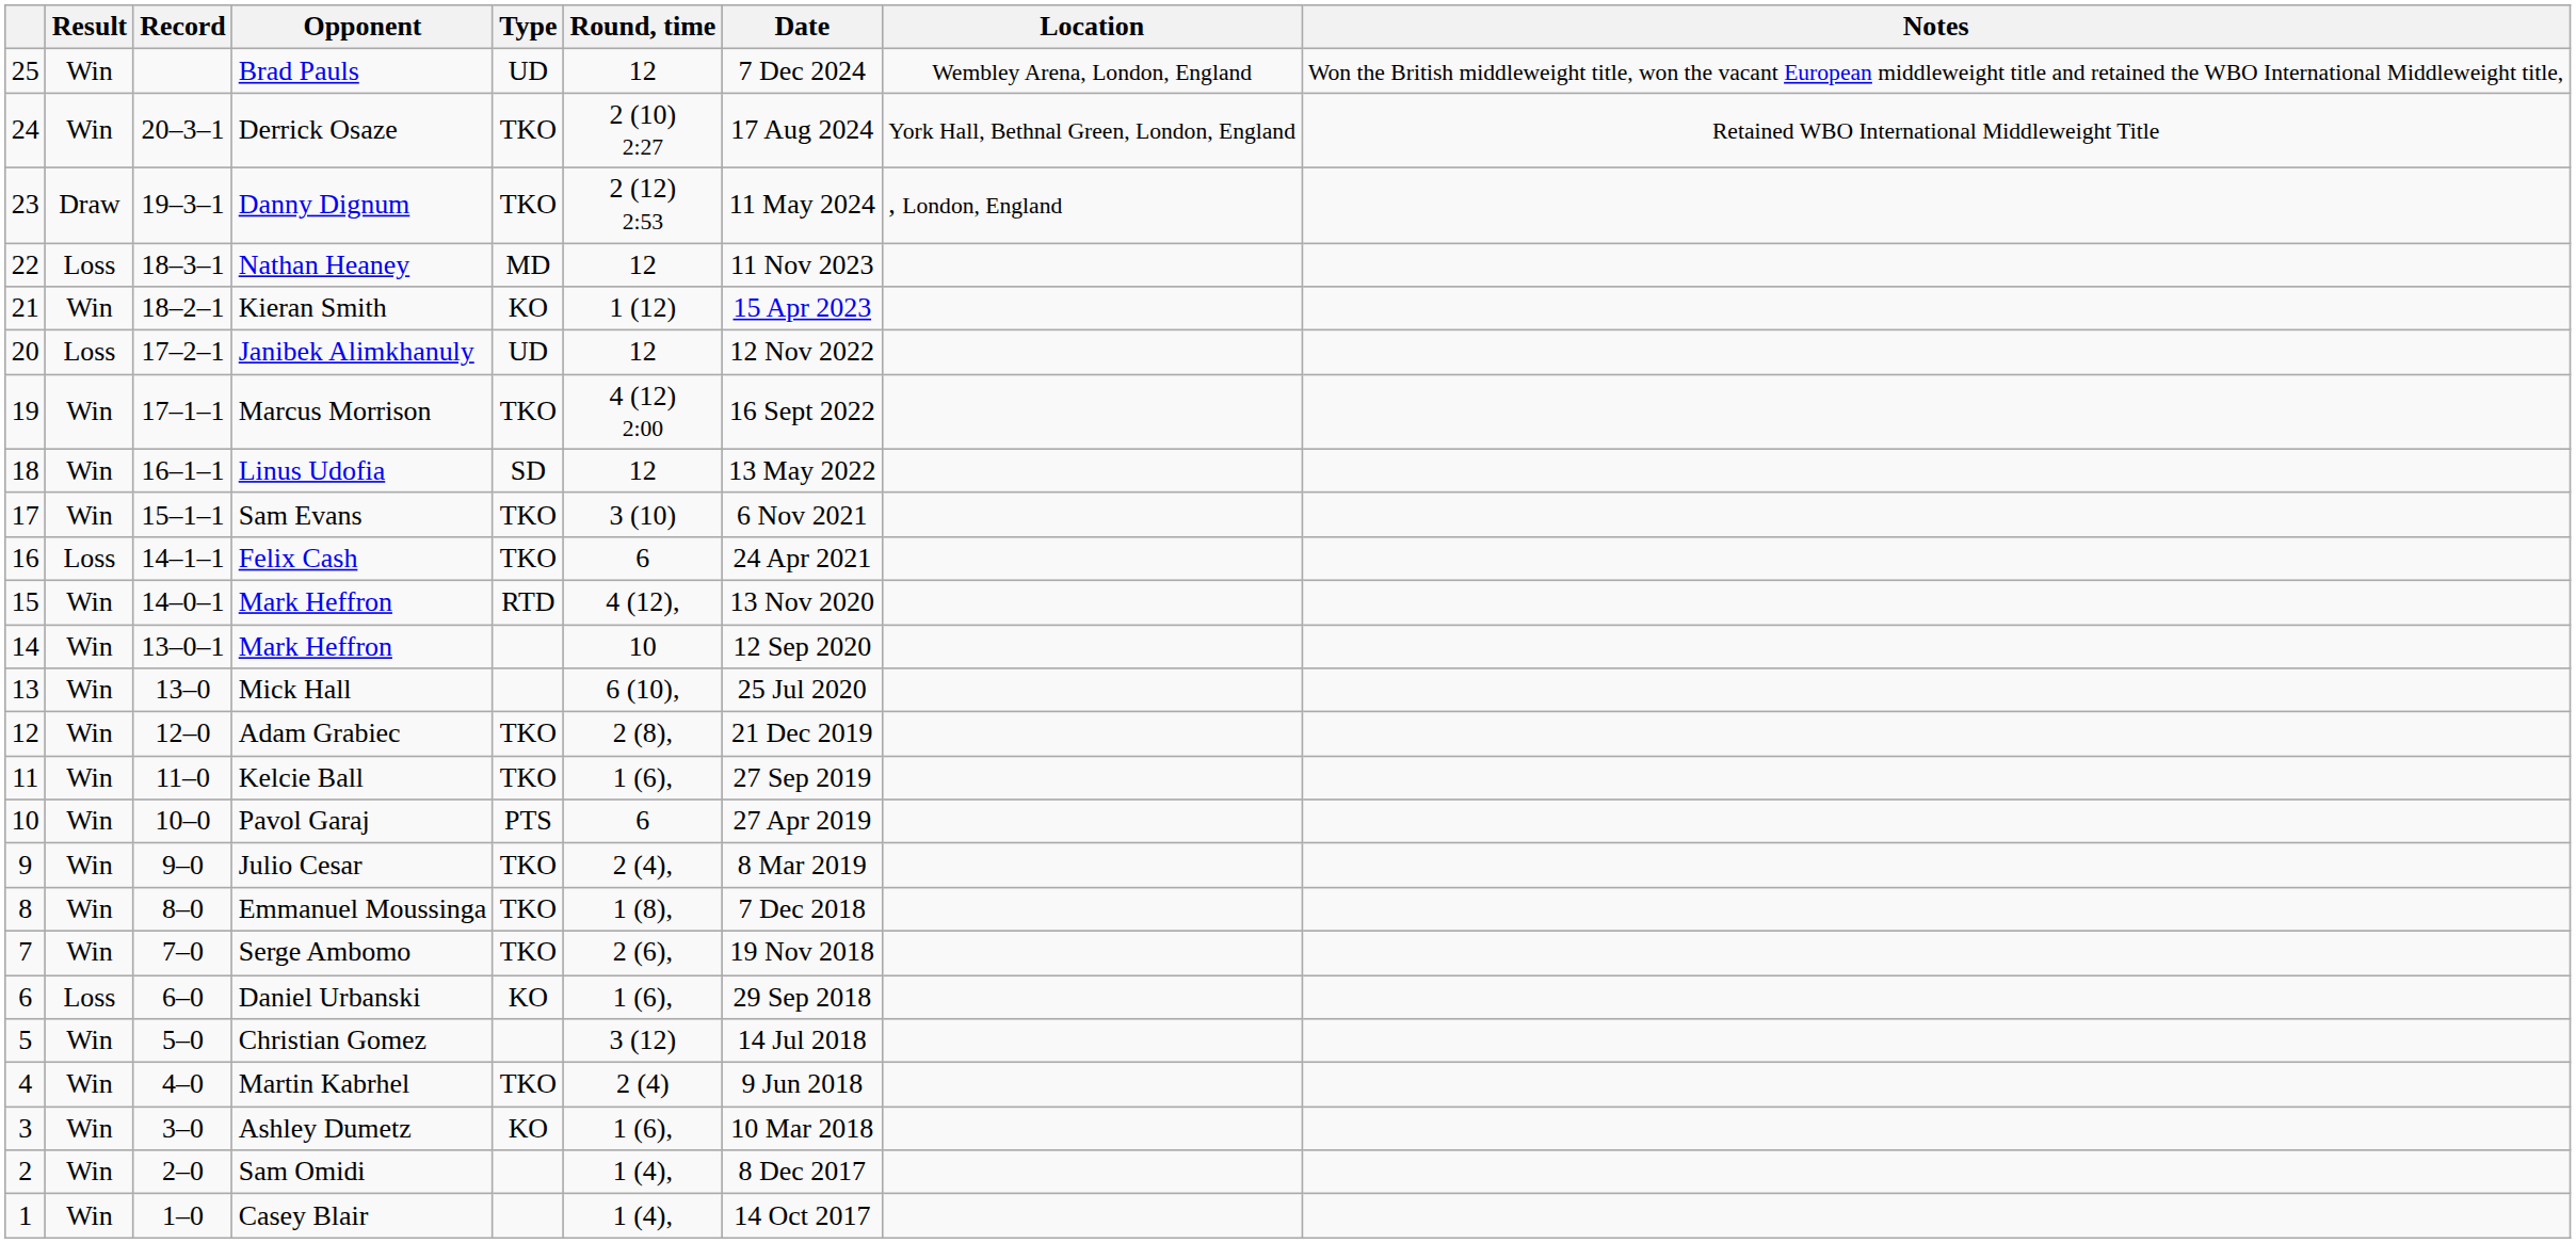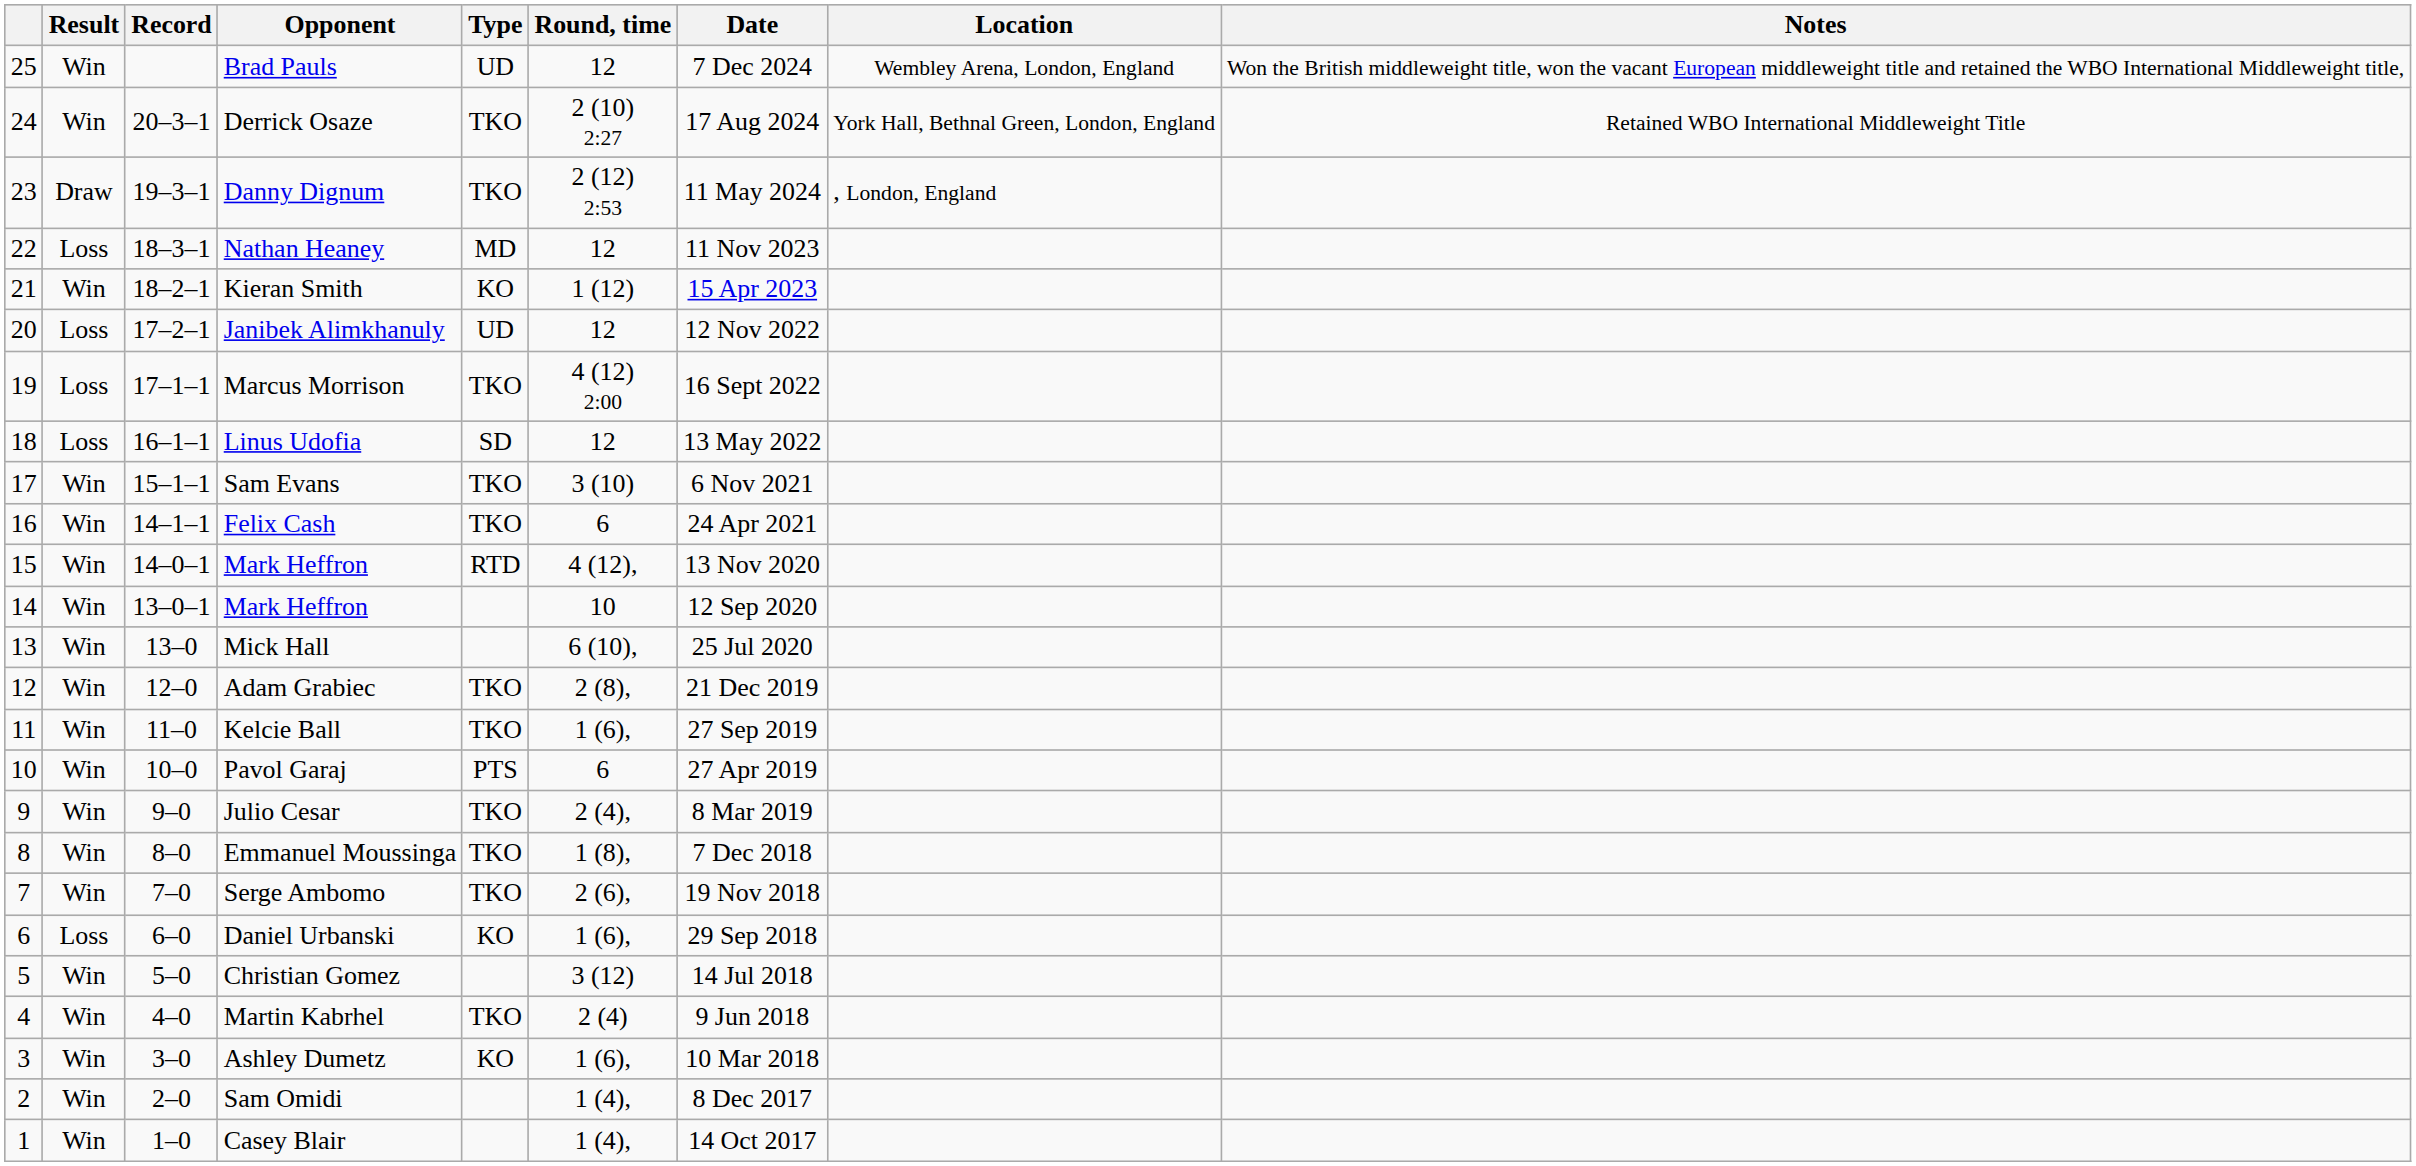Marcus Morrison | Result: Win -> Loss
Linus Udofia | Result: Win -> Loss
Felix Cash | Result: Loss -> Win
